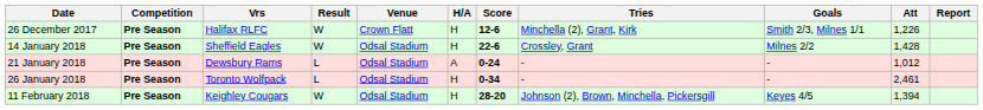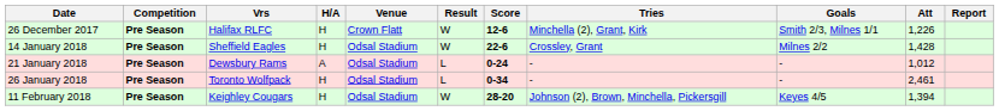columns swapped: H/A <-> Result
